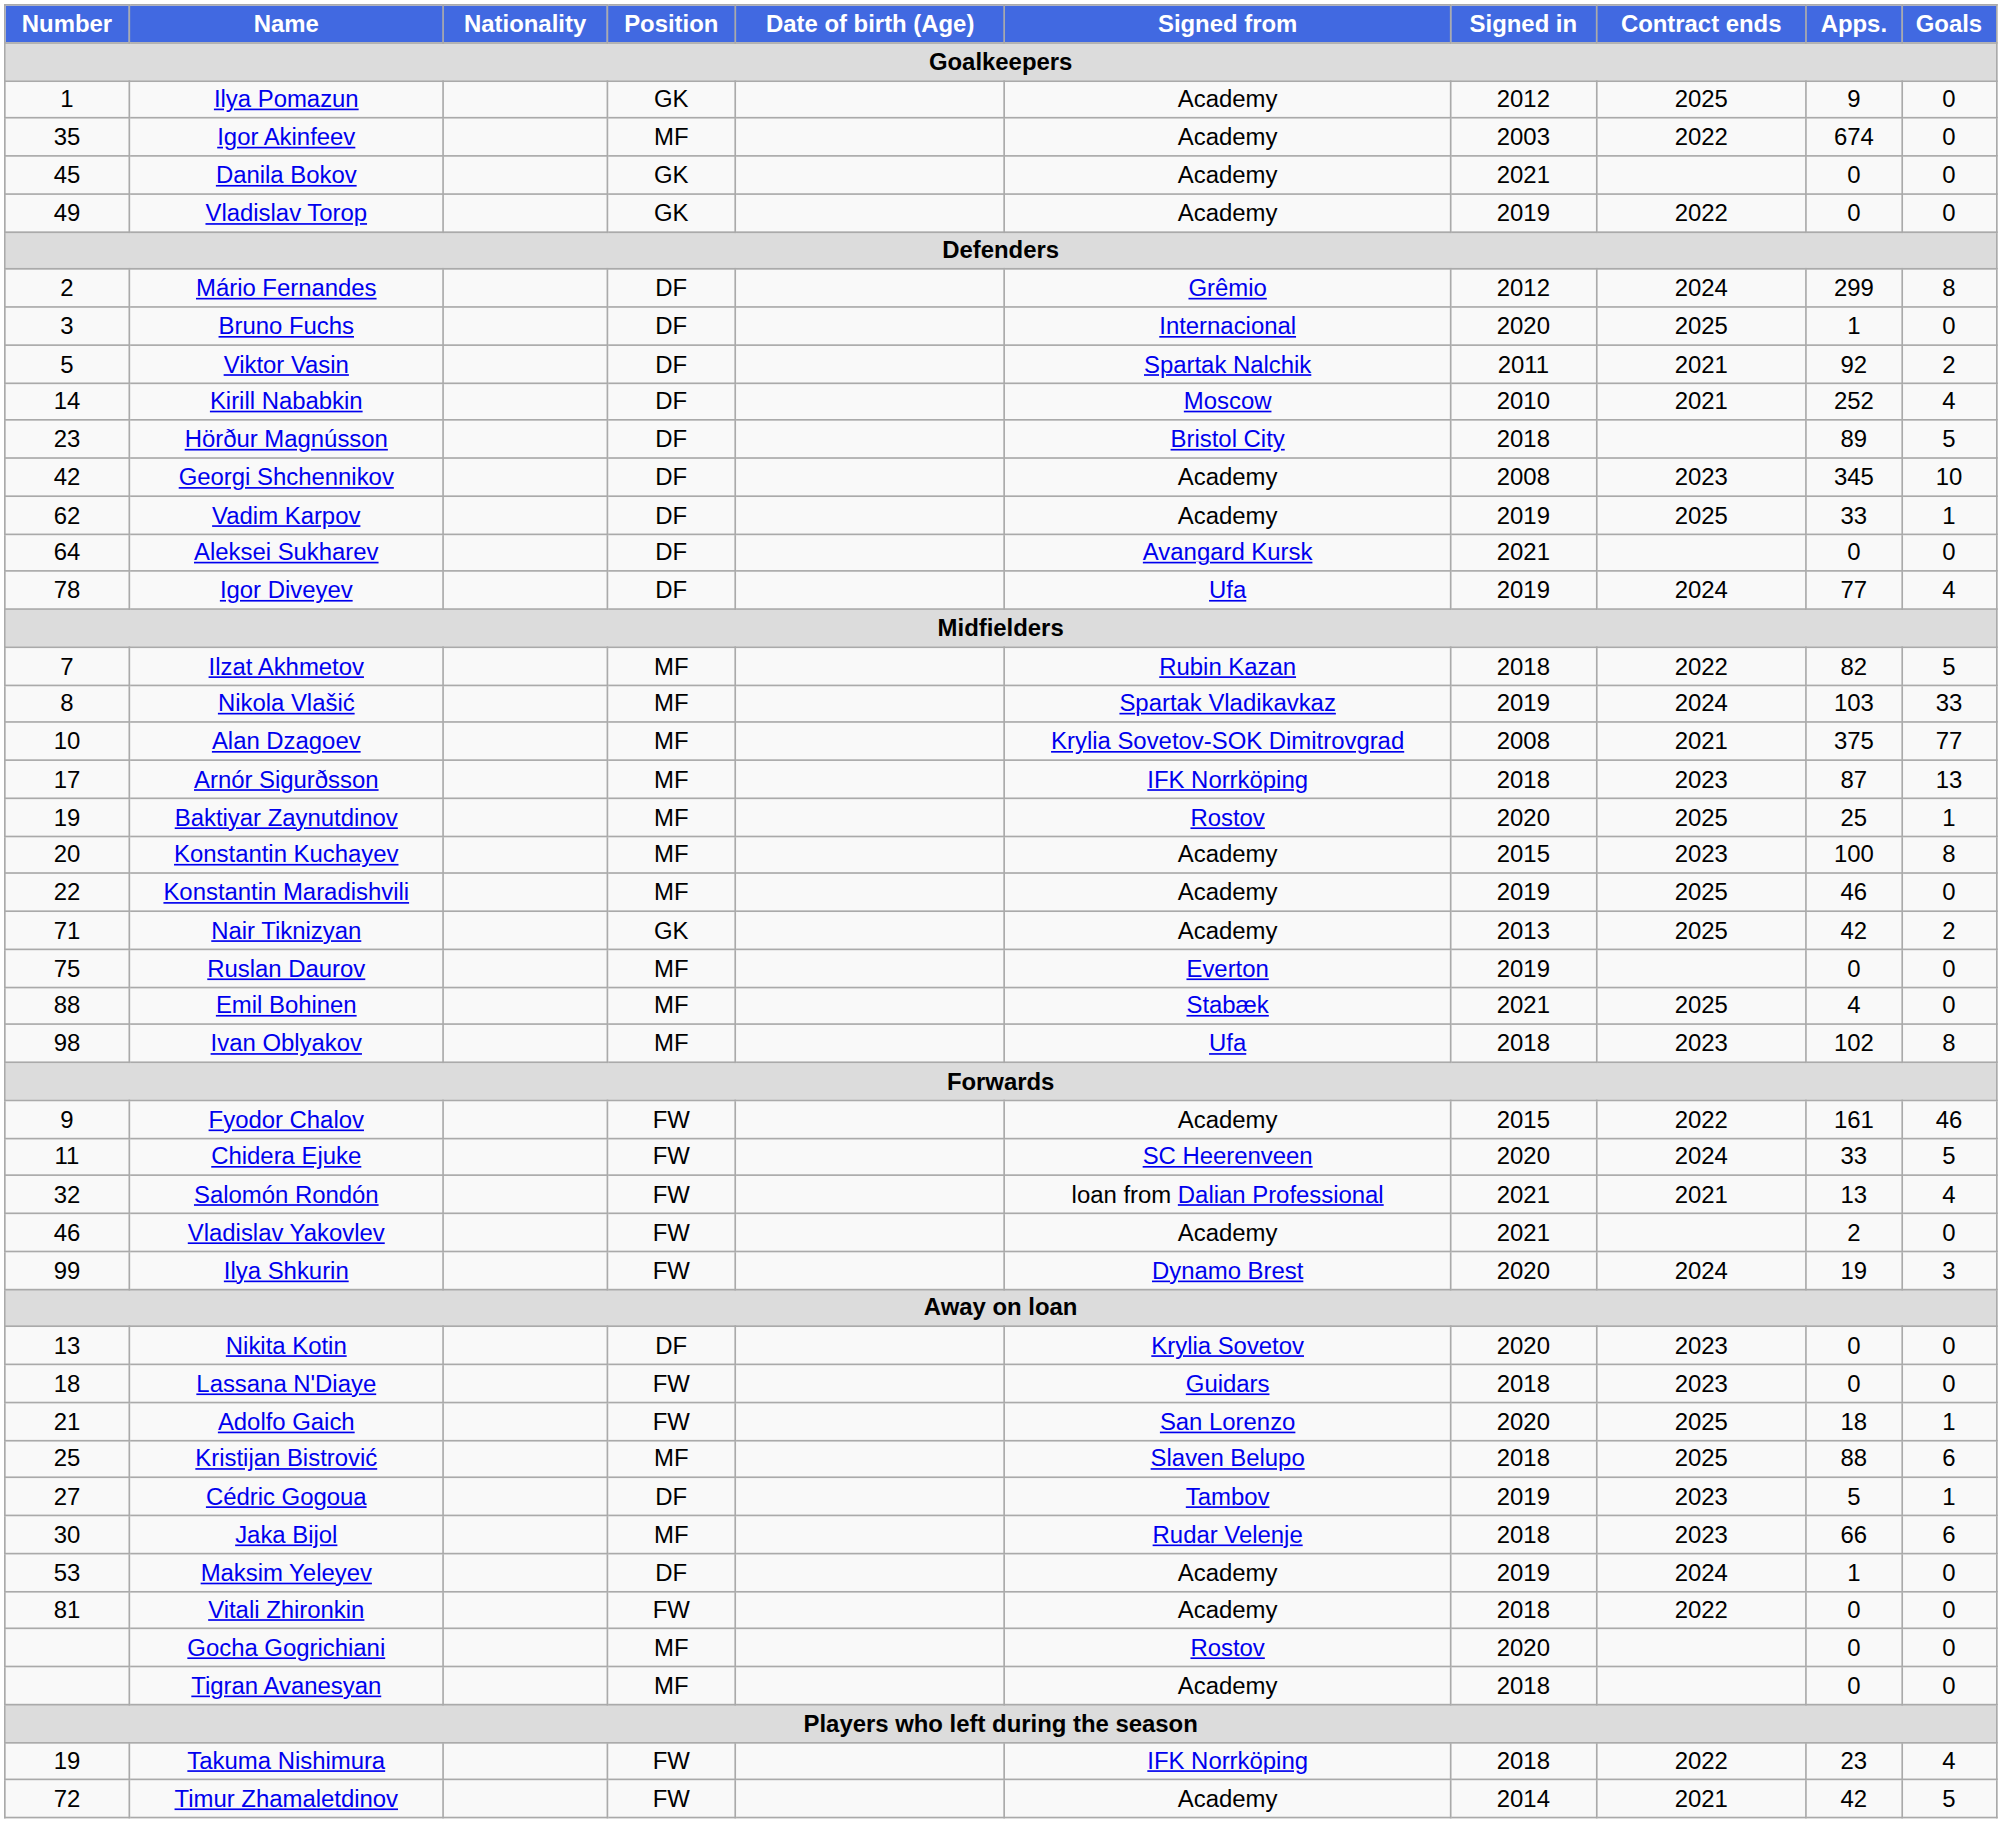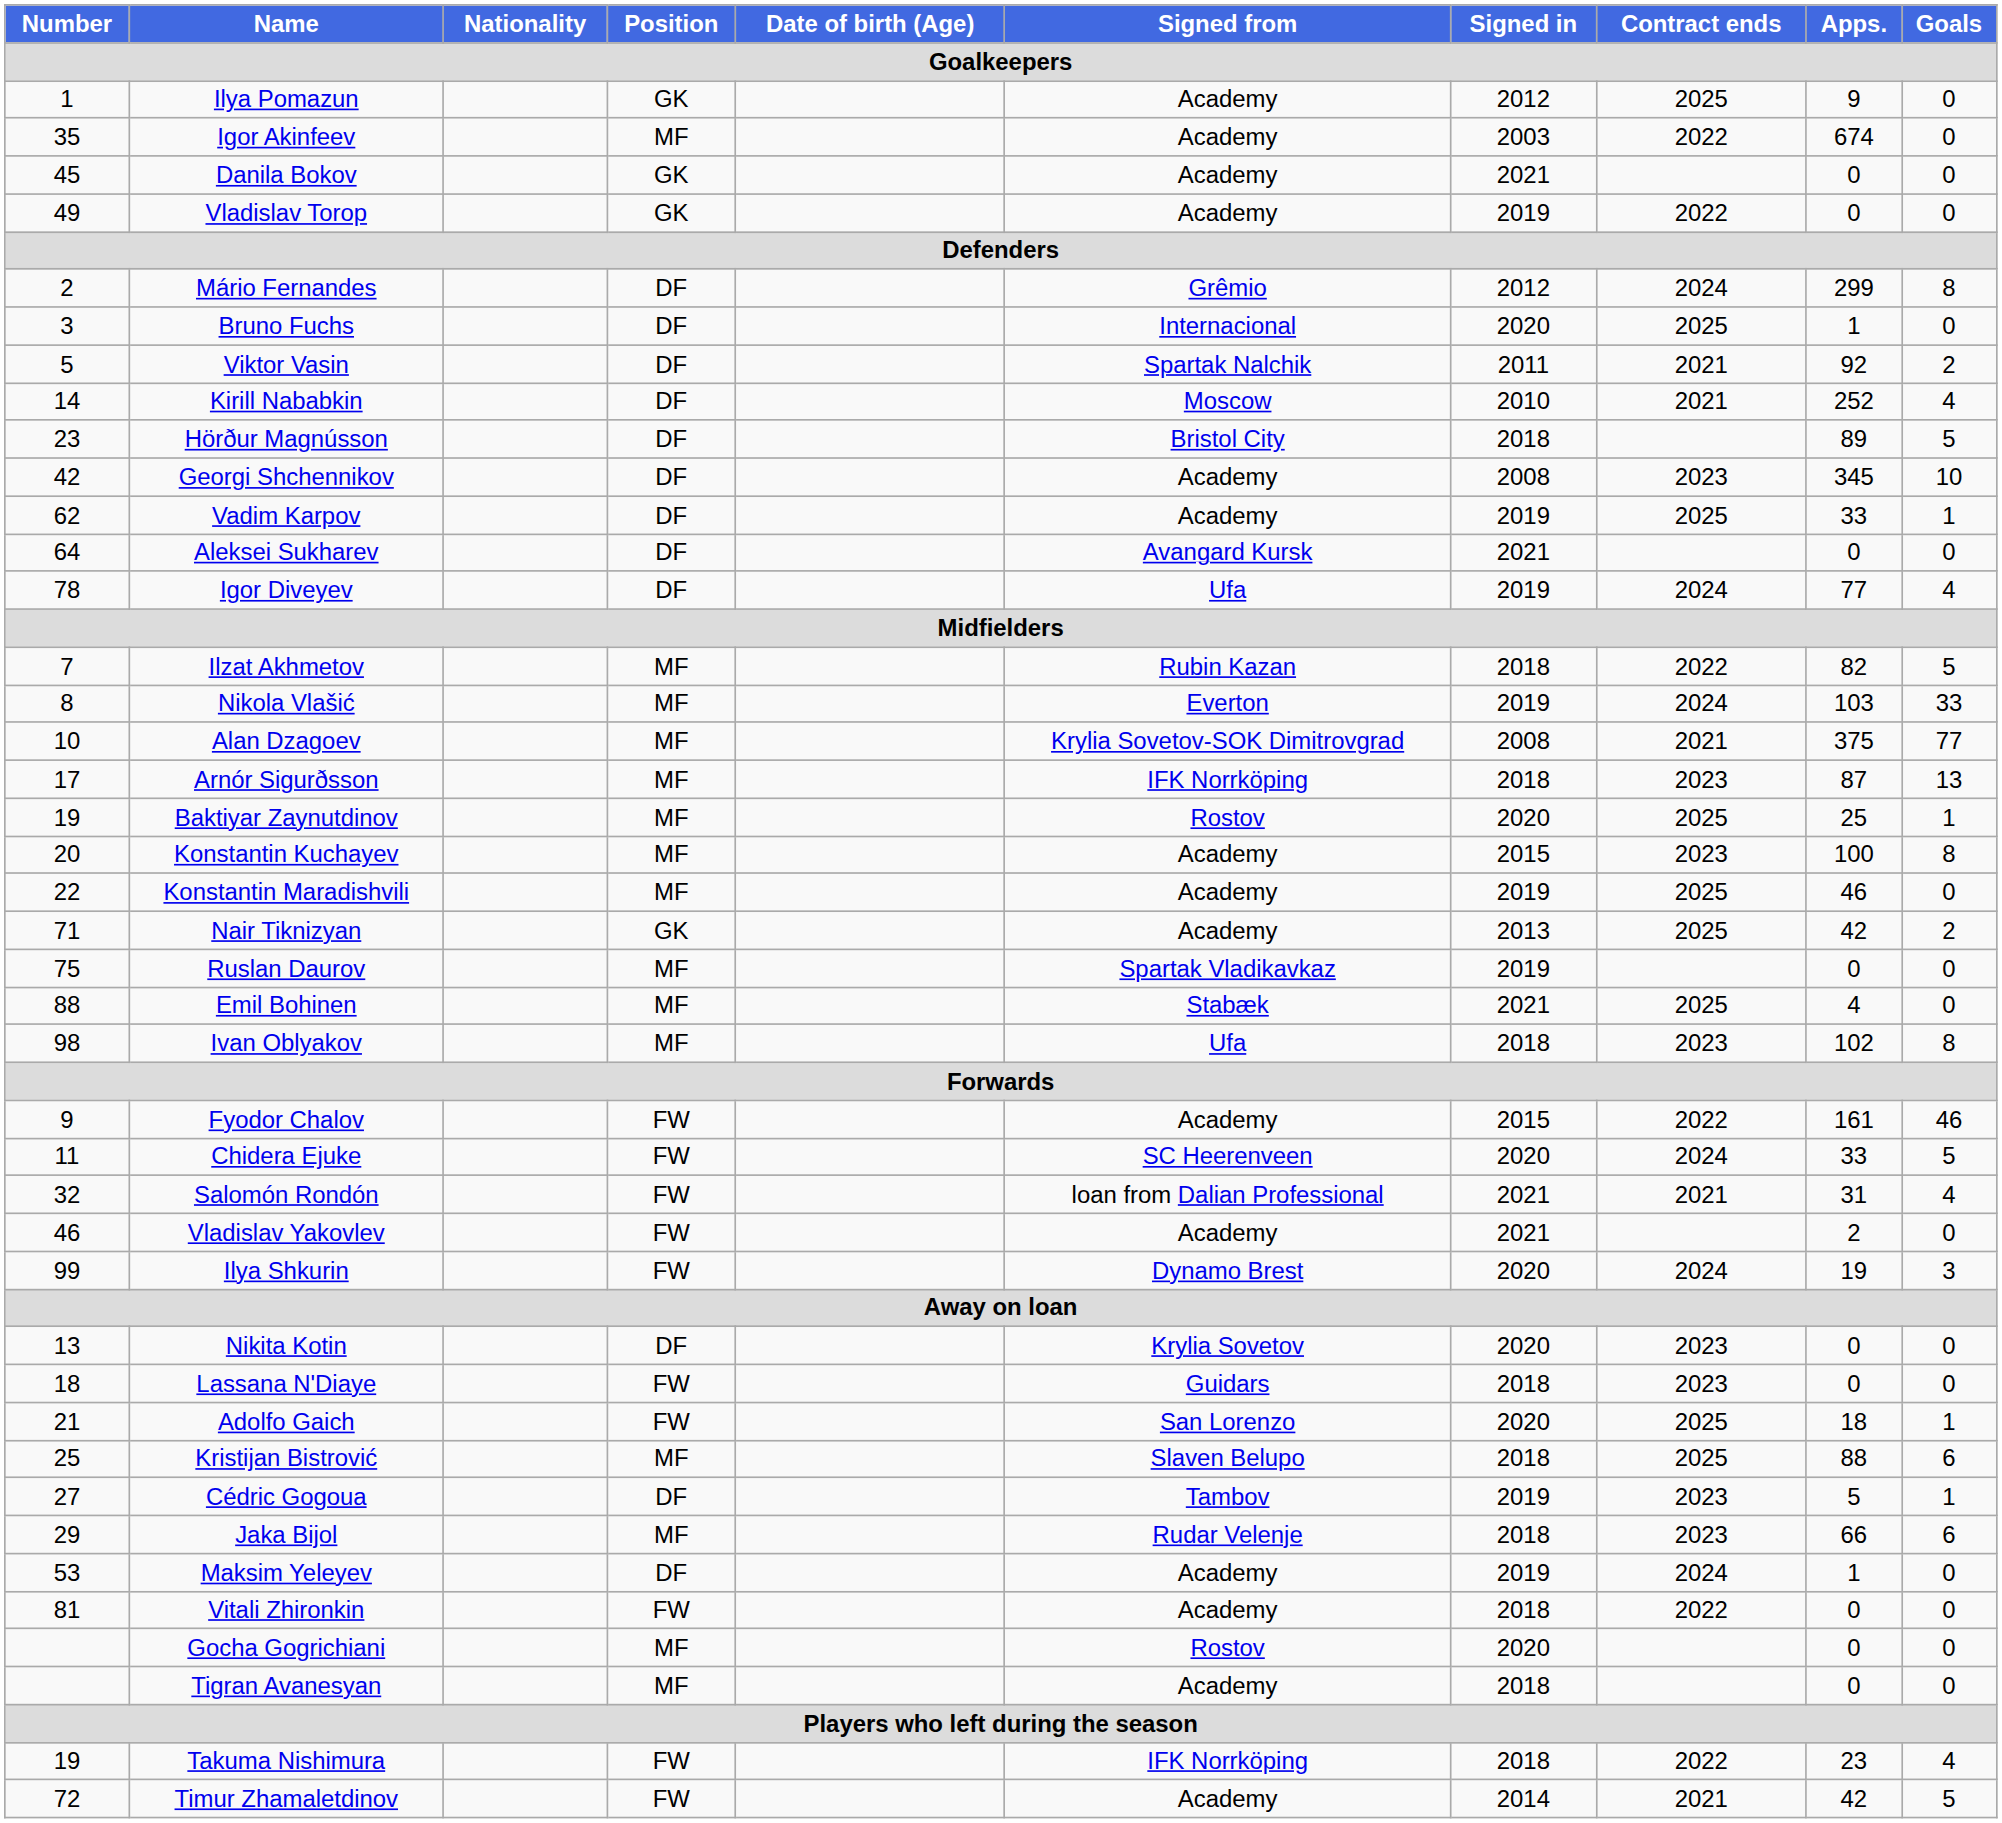Nikola Vlašić | Signed from: Spartak Vladikavkaz -> Everton
Ruslan Daurov | Signed from: Everton -> Spartak Vladikavkaz
Salomón Rondón | Apps.: 13 -> 31
Jaka Bijol | Number: 30 -> 29
